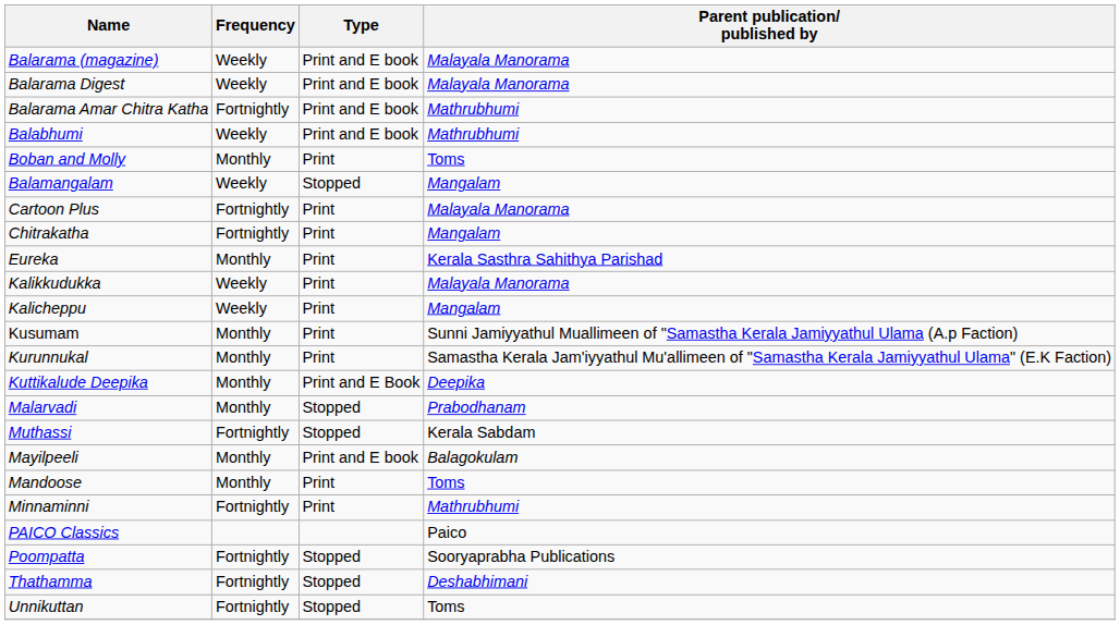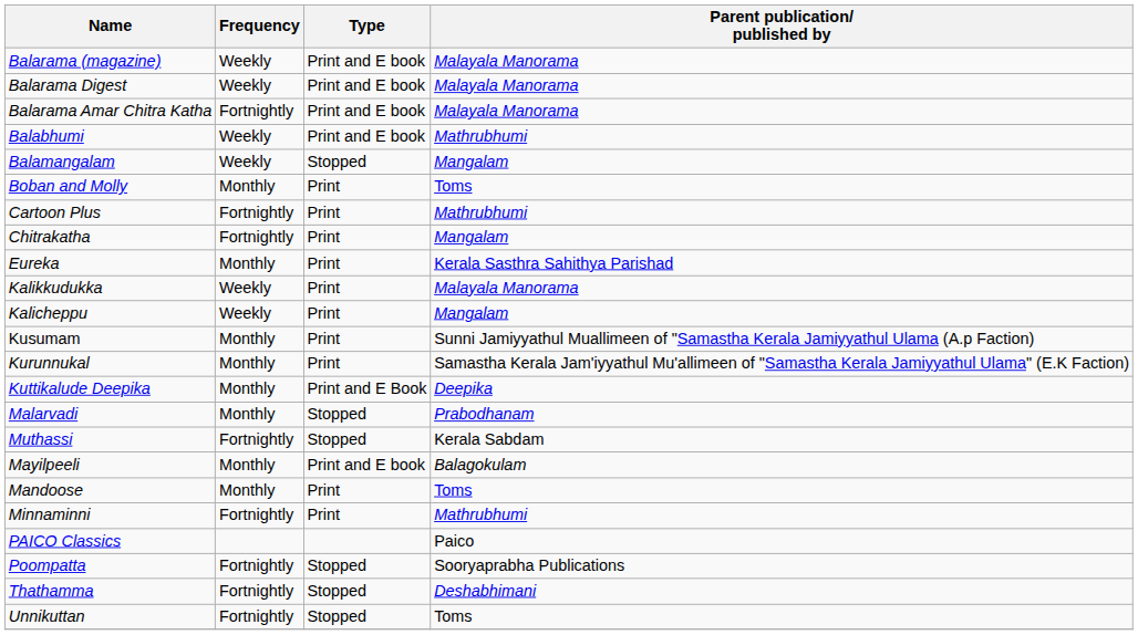Balarama Amar Chitra Katha | Parent publication/ published by: Mathrubhumi -> Malayala Manorama
rows swapped: Balamangalam <-> Boban and Molly
Cartoon Plus | Parent publication/ published by: Malayala Manorama -> Mathrubhumi
